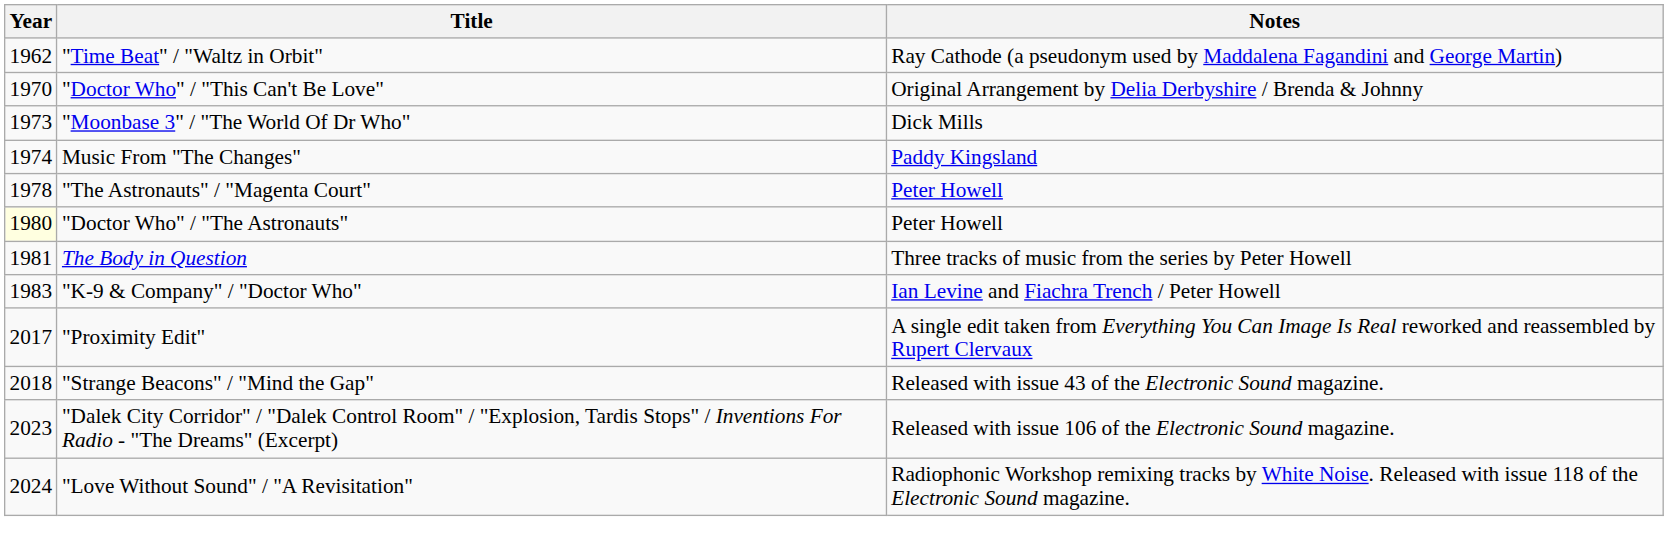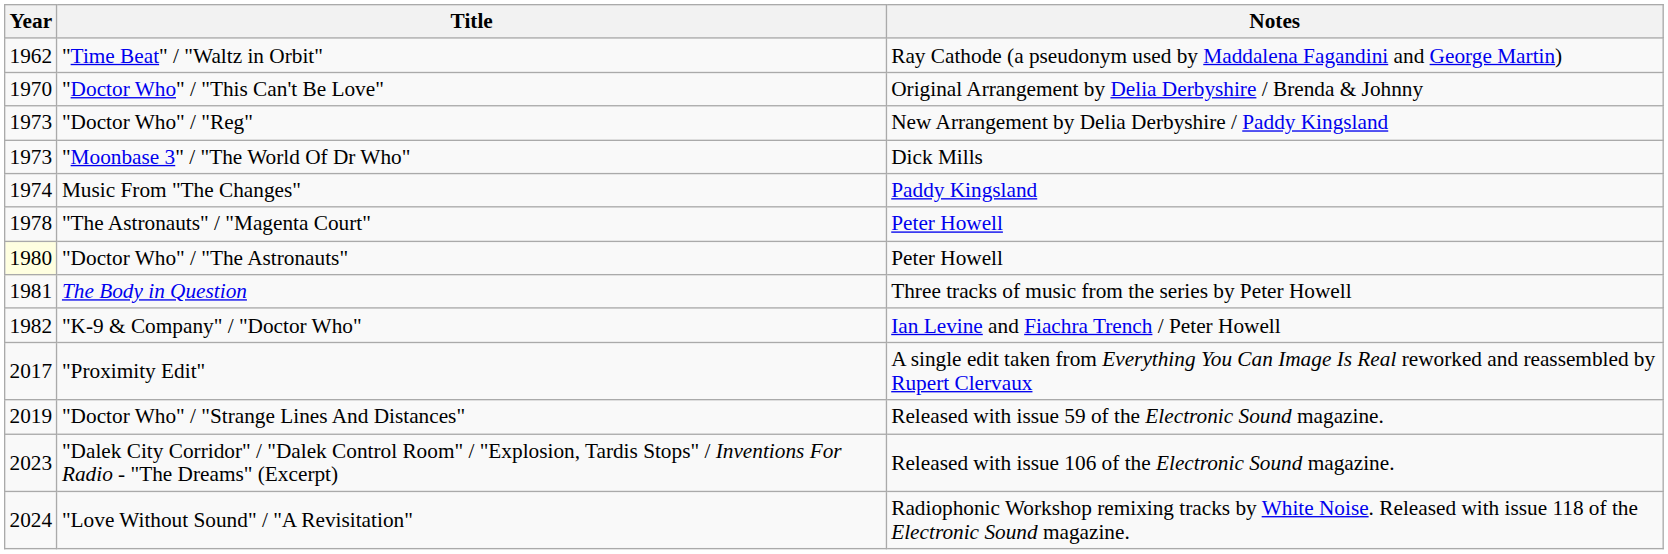+ row: 1973 | "Doctor Who" / "Reg" | New Arrangement by Delia Derbyshire / Paddy Kingsland
"K-9 & Company" / "Doctor Who" | Year: 1983 -> 1982
- row: 2018 | "Strange Beacons" / "Mind the Gap" | Released with issue 43 of the Electronic Sound magazine.
+ row: 2019 | "Doctor Who" / "Strange Lines And Distances" | Released with issue 59 of the Electronic Sound magazine.
